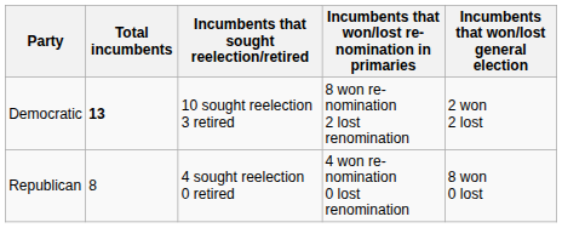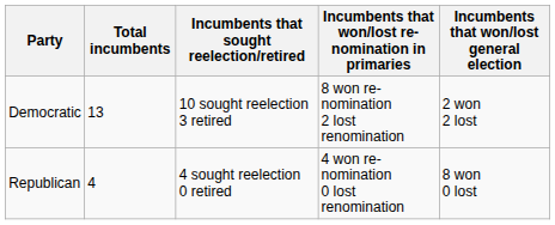Democratic | Total incumbents: bold -> normal
Republican | Total incumbents: 8 -> 4
